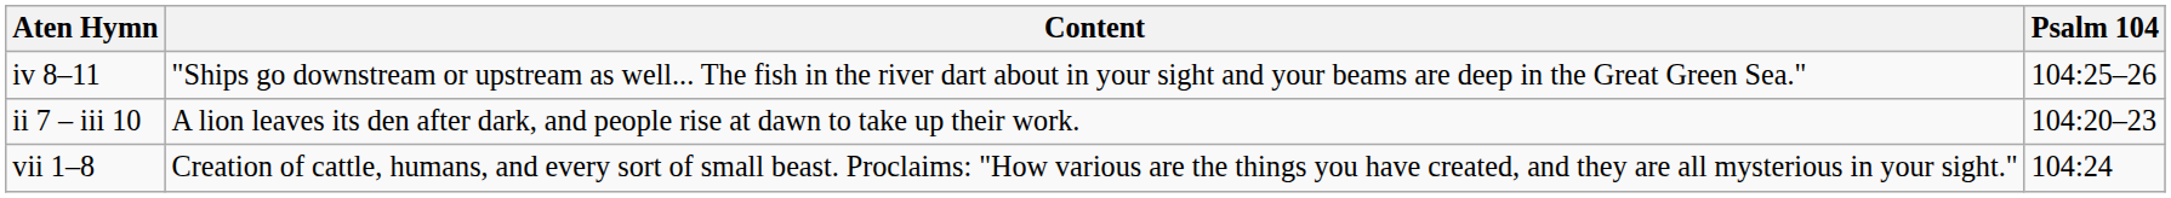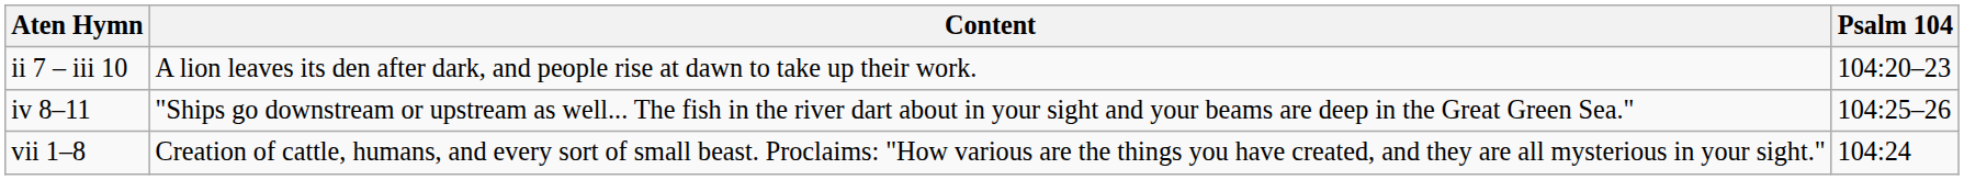rows swapped: ii 7 – iii 10 <-> iv 8–11
